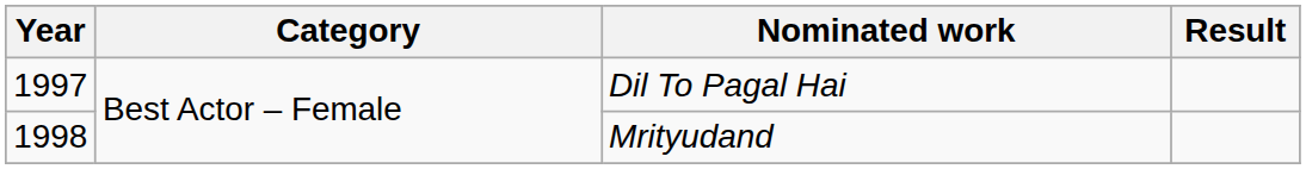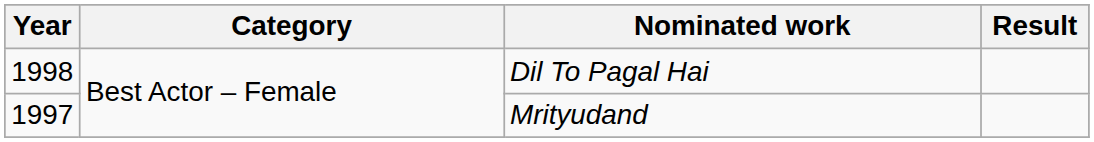Dil To Pagal Hai | Year: 1997 -> 1998
Mrityudand | Year: 1998 -> 1997
